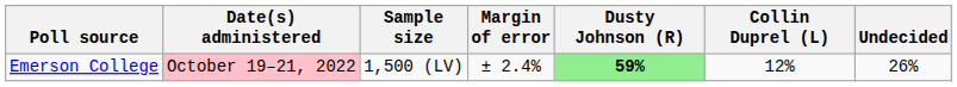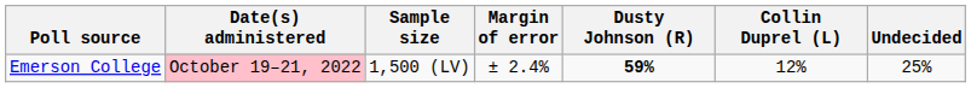Emerson College | Dusty Johnson (R): lightgreen background -> no background
Emerson College | Undecided: 26% -> 25%
